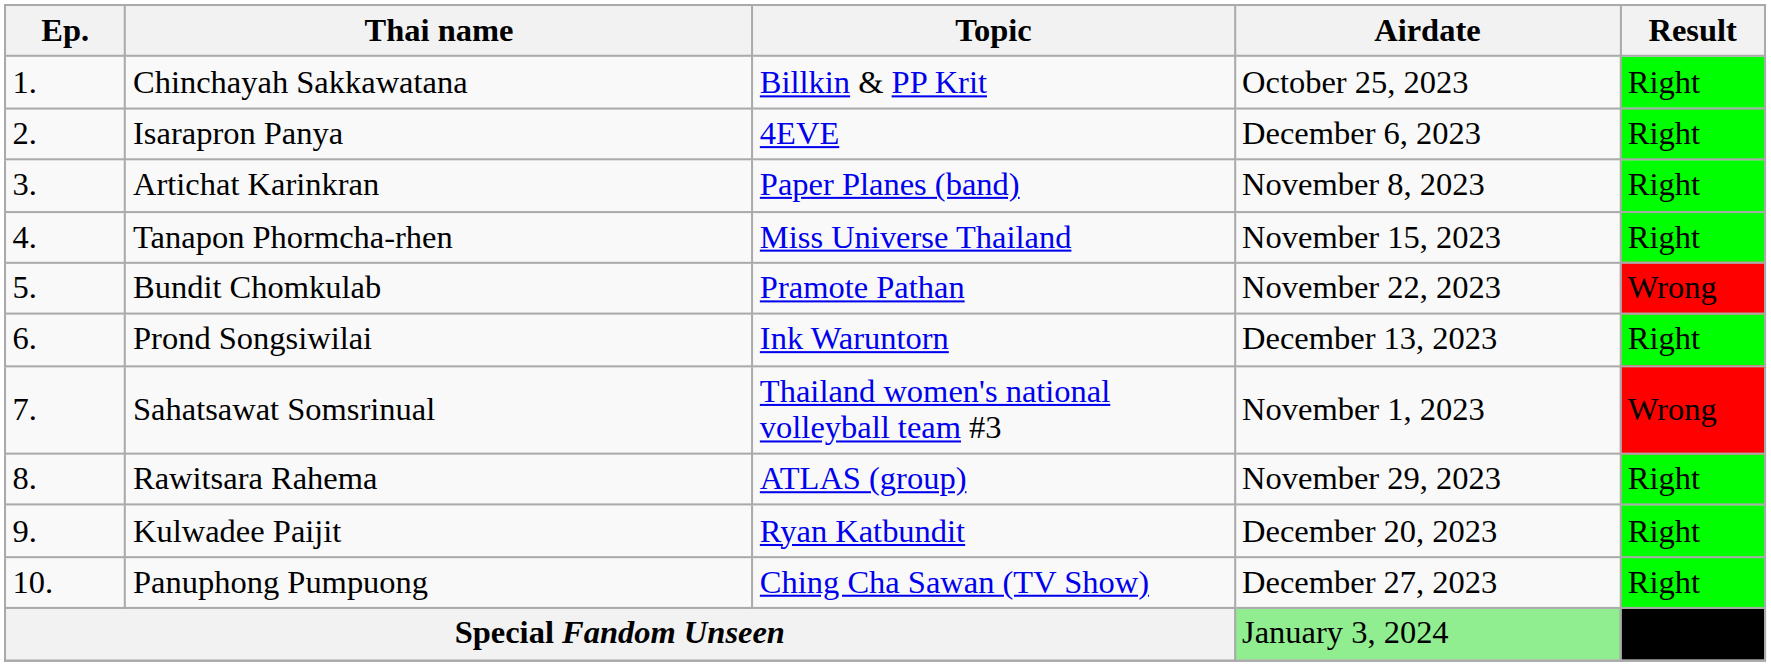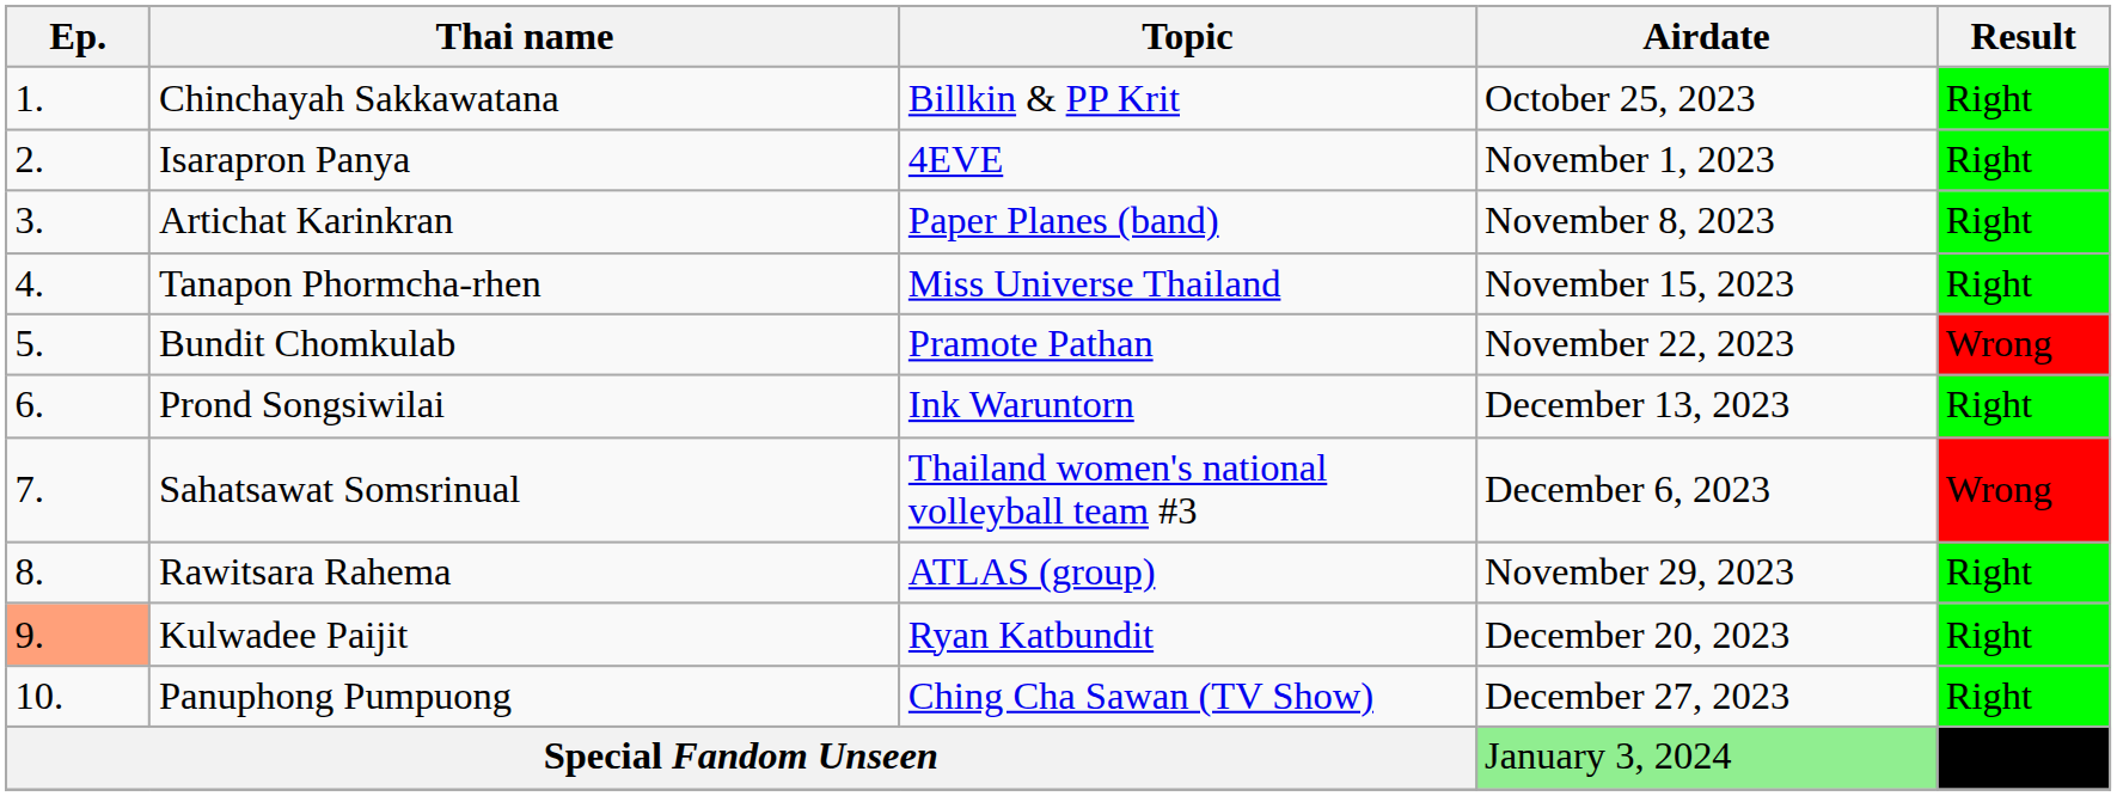Isarapron Panya | Airdate: December 6, 2023 -> November 1, 2023
Sahatsawat Somsrinual | Airdate: November 1, 2023 -> December 6, 2023
Kulwadee Paijit | Ep.: no background -> lightsalmon background
